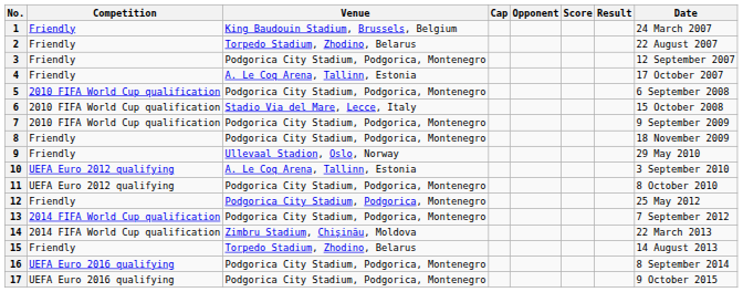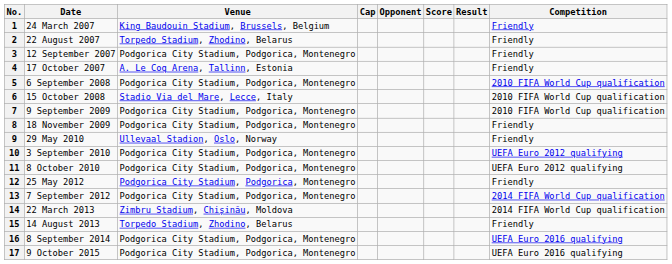columns swapped: Date <-> Competition
10 | Venue: A. Le Coq Arena, Tallinn, Estonia -> Podgorica City Stadium, Podgorica, Montenegro
